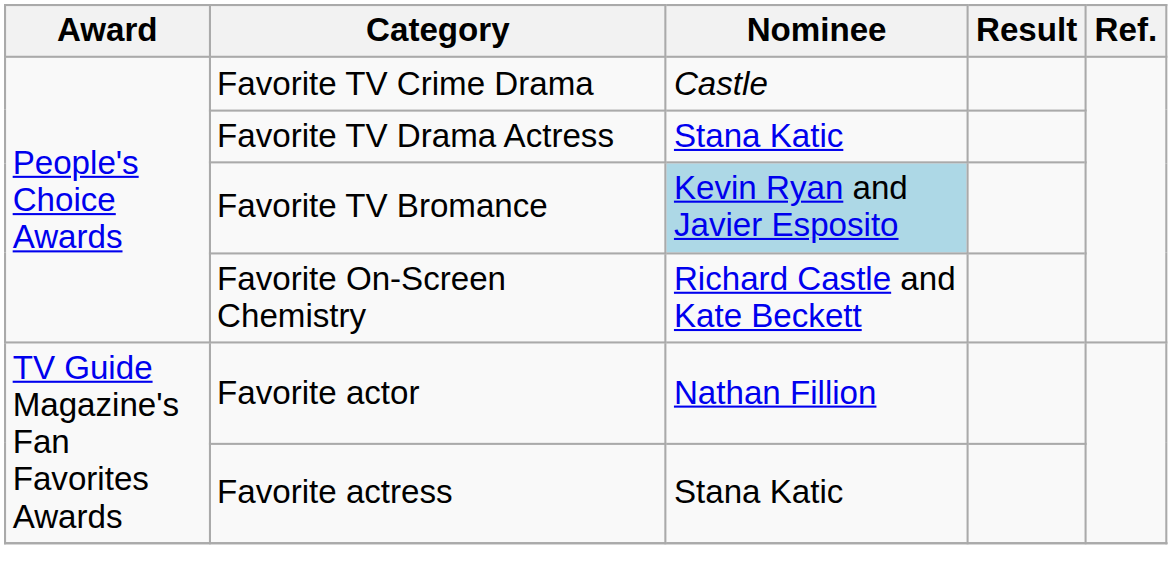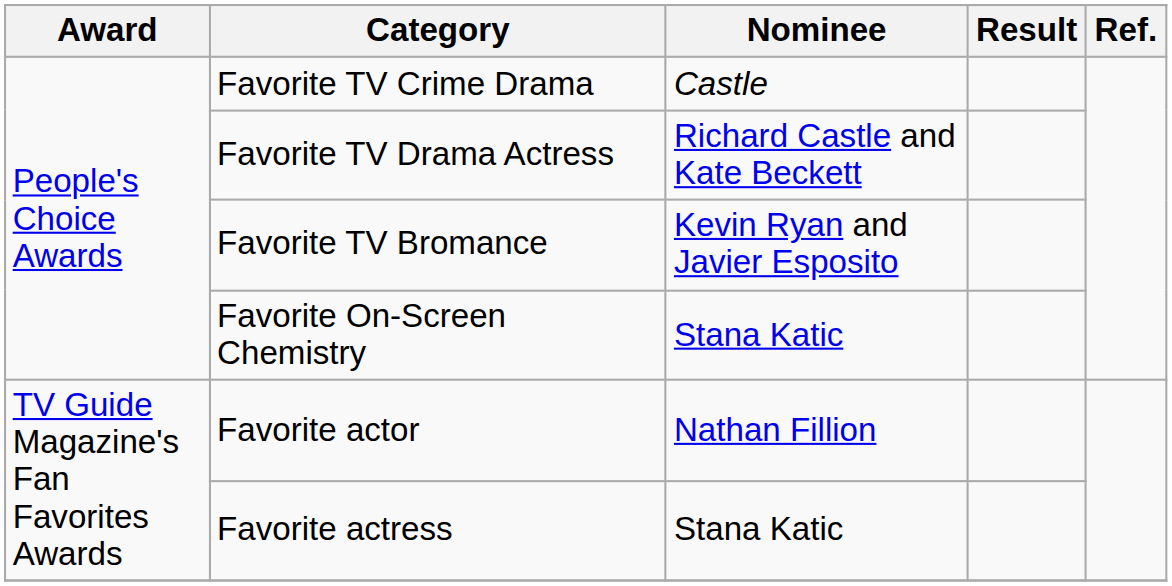Favorite TV Drama Actress | Nominee: Stana Katic -> Richard Castle and Kate Beckett
Favorite TV Bromance | Nominee: lightblue background -> no background
Favorite On-Screen Chemistry | Nominee: Richard Castle and Kate Beckett -> Stana Katic
